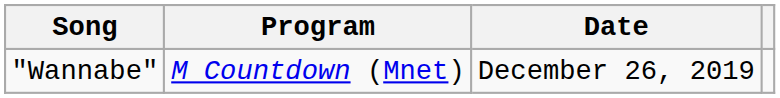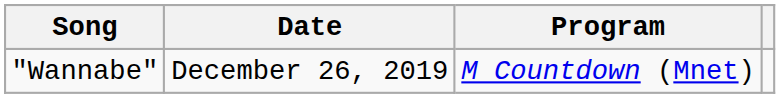columns swapped: Program <-> Date
